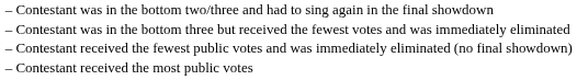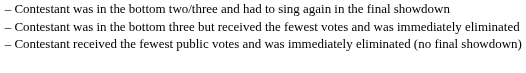- row: – | Contestant received the most public votes
